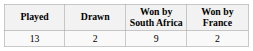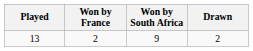columns swapped: Won by France <-> Drawn
